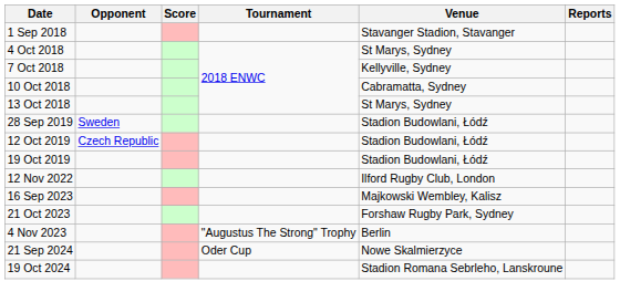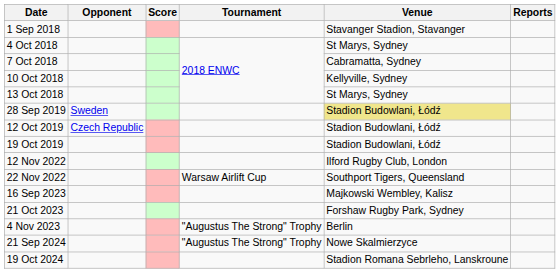7 Oct 2018 | Venue: Kellyville, Sydney -> Cabramatta, Sydney
10 Oct 2018 | Venue: Cabramatta, Sydney -> Kellyville, Sydney
28 Sep 2019 | Venue: no background -> khaki background
+ row: 22 Nov 2022 | Warsaw Airlift Cup | Southport Tigers, Queensland
21 Sep 2024 | Tournament: Oder Cup -> "Augustus The Strong" Trophy
